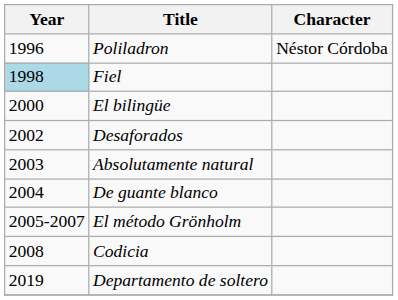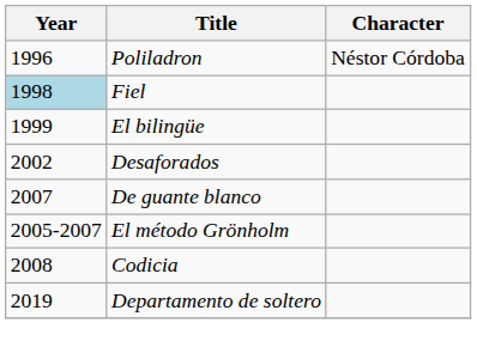El bilingüe | Year: 2000 -> 1999
- row: 2003 | Absolutamente natural
De guante blanco | Year: 2004 -> 2007
